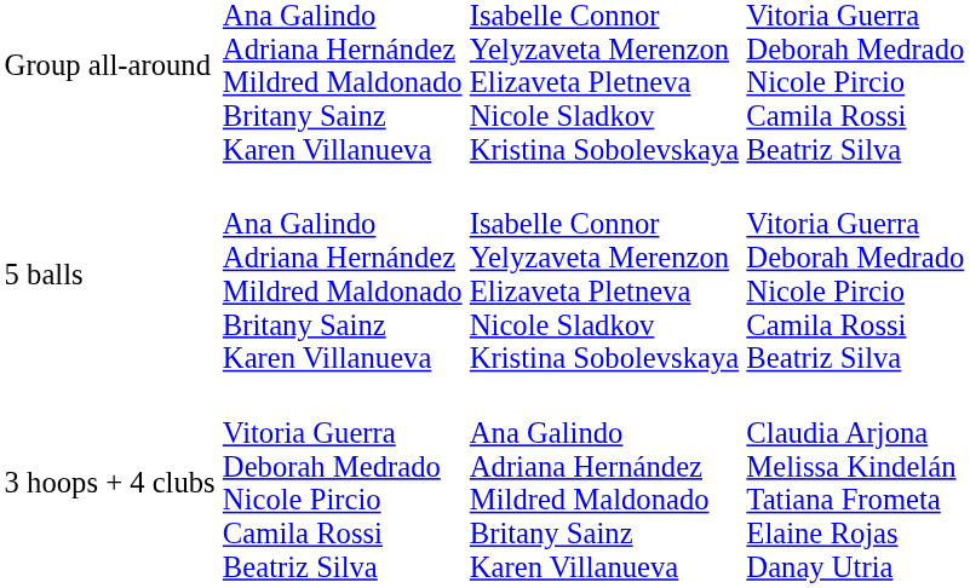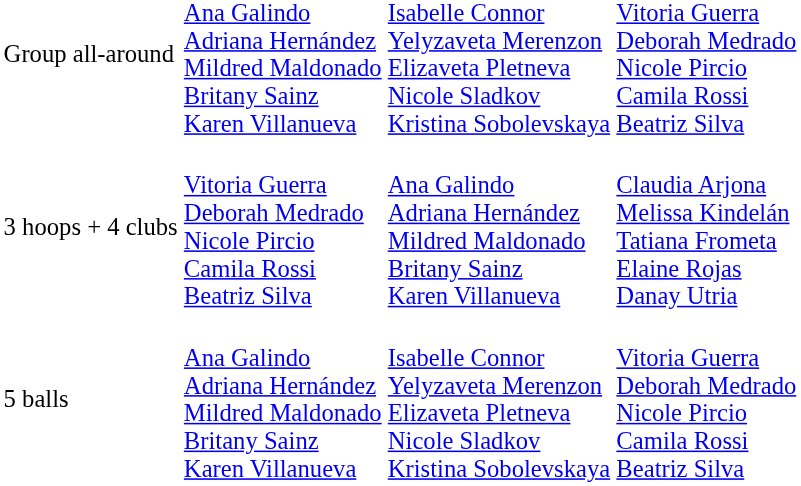rows swapped: 5 balls <-> 3 hoops + 4 clubs
